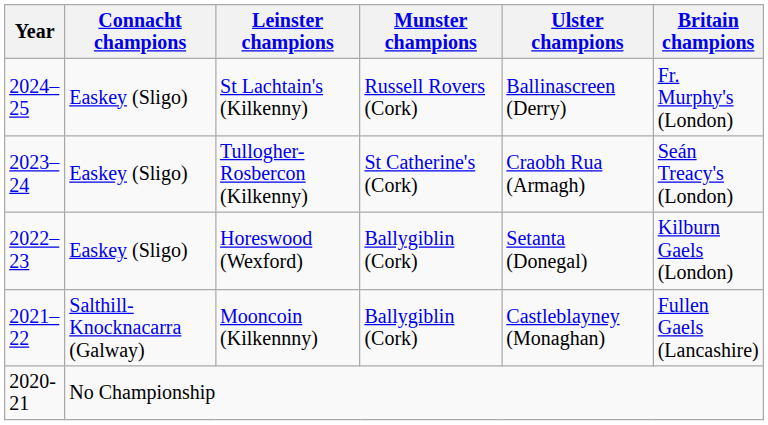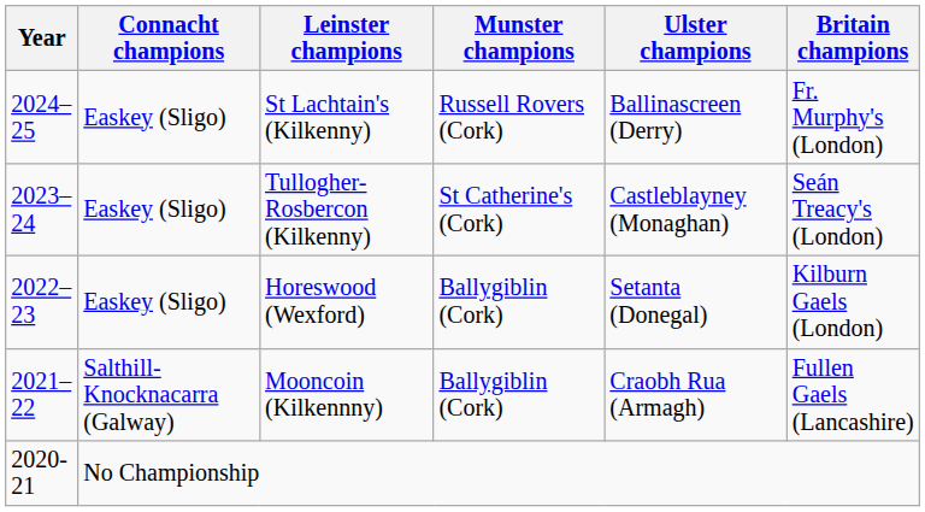Tullogher-Rosbercon (Kilkenny) | Ulster champions: Craobh Rua (Armagh) -> Castleblayney (Monaghan)
Mooncoin (Kilkennny) | Ulster champions: Castleblayney (Monaghan) -> Craobh Rua (Armagh)
